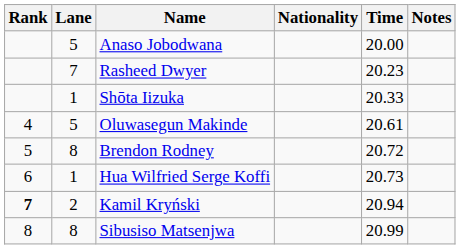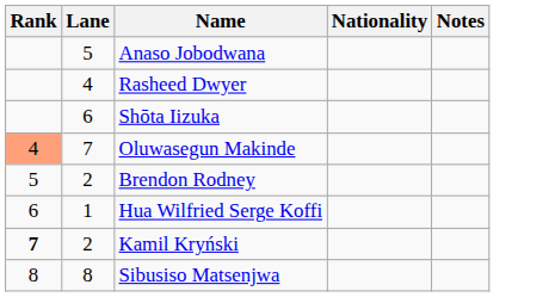- column: Time | 20.00 | 20.23 | 20.33 | 20.61 | 20.72 | 20.73 | 20.94 | 20.99
Rasheed Dwyer | Lane: 7 -> 4
Shōta Iizuka | Lane: 1 -> 6
Oluwasegun Makinde | Rank: no background -> lightsalmon background
Oluwasegun Makinde | Lane: 5 -> 7
Brendon Rodney | Lane: 8 -> 2
